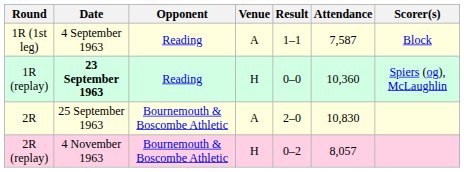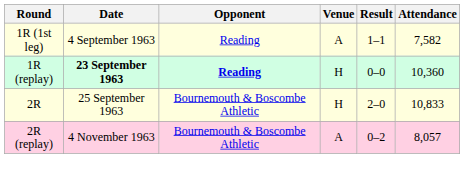- column: Scorer(s) | Block | Spiers (og), McLaughlin
1R (1st leg) | Attendance: 7,587 -> 7,582
1R (replay) | Opponent: normal -> bold
2R | Venue: A -> H
2R | Attendance: 10,830 -> 10,833
2R (replay) | Venue: H -> A
